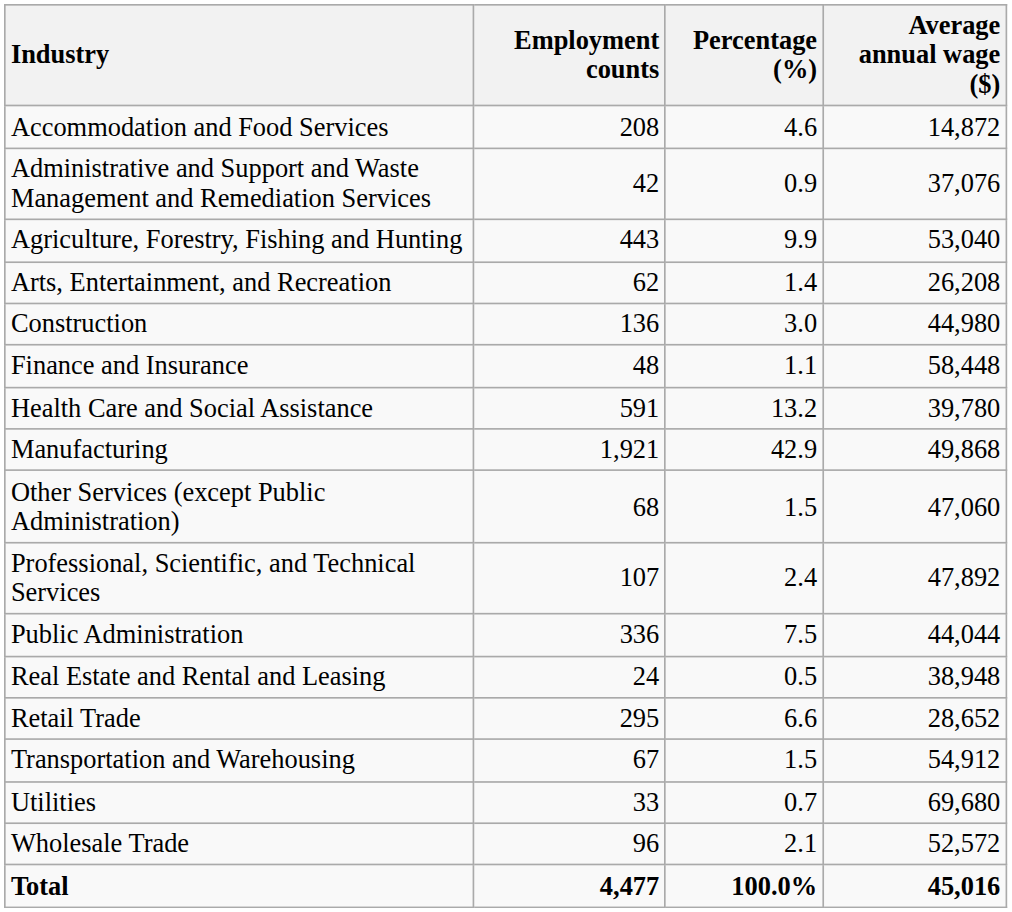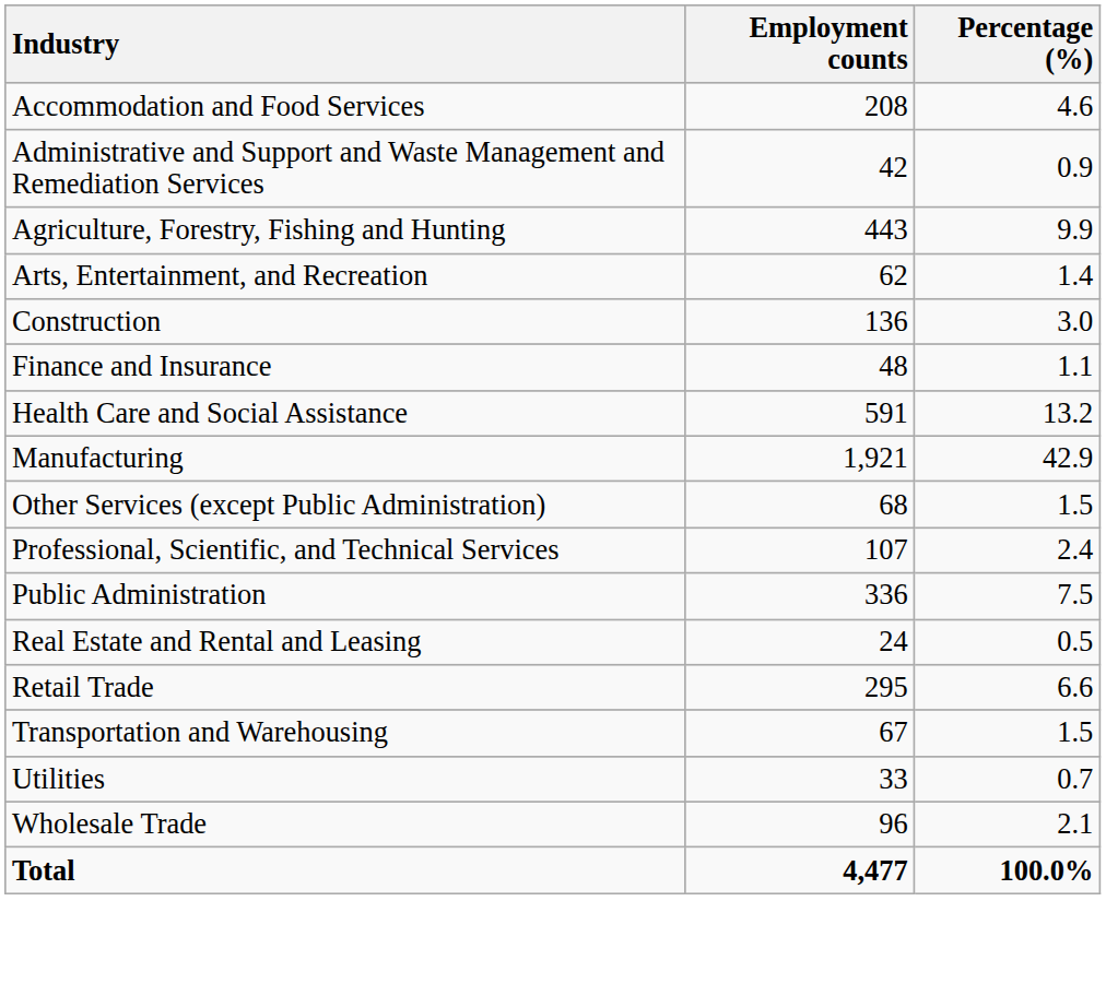- column: Average annual wage ($) | 14,872 | 37,076 | 53,040 | 26,208 | 44,980 | 58,448 | 39,780 | 49,868 | 47,060 | 47,892 | 44,044 | 38,948 | 28,652 | 54,912 | 69,680 | 52,572 | 45,016
